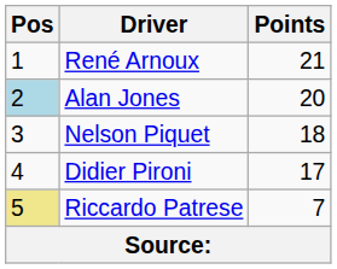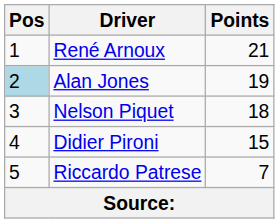Alan Jones | Points: 20 -> 19
Didier Pironi | Points: 17 -> 15
Riccardo Patrese | Pos: khaki background -> no background
